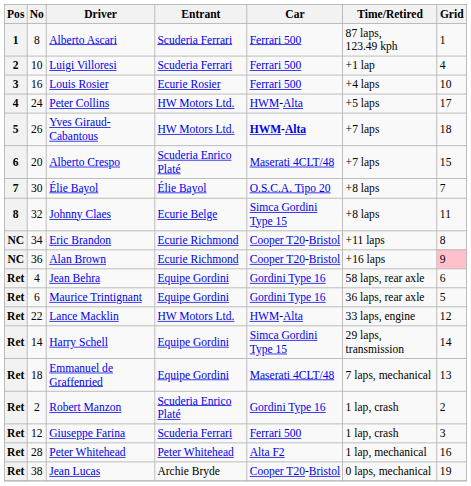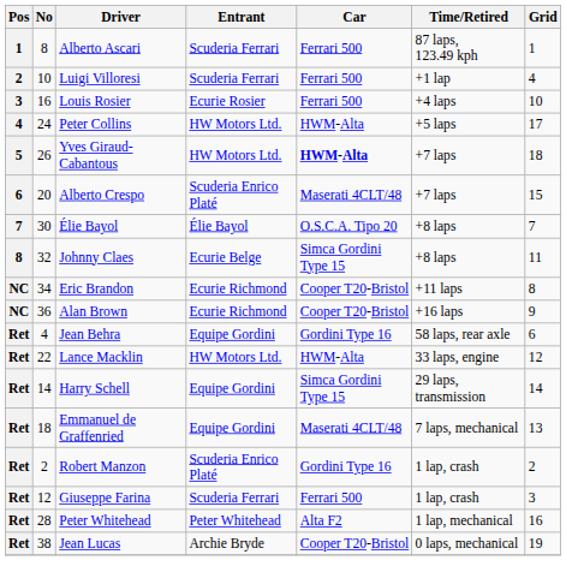Alan Brown | Grid: pink background -> no background
- row: Ret | 6 | Maurice Trintignant | Equipe Gordini | Gordini Type 16 | 36 laps, rear axle | 5
